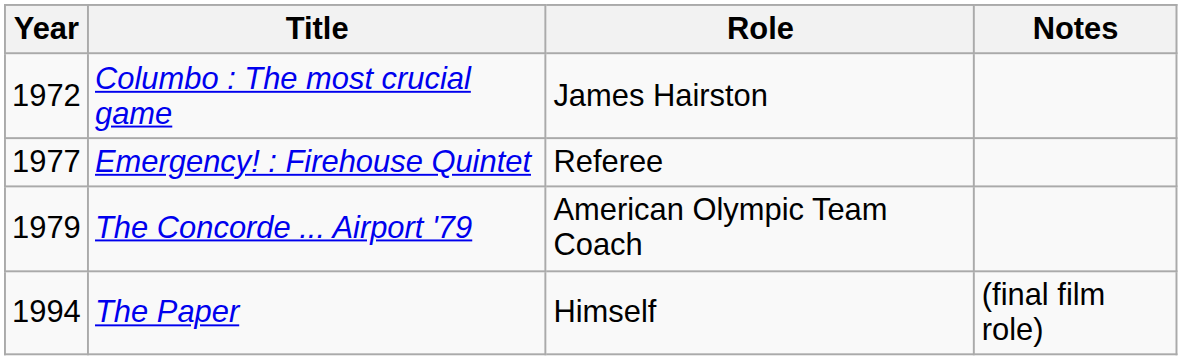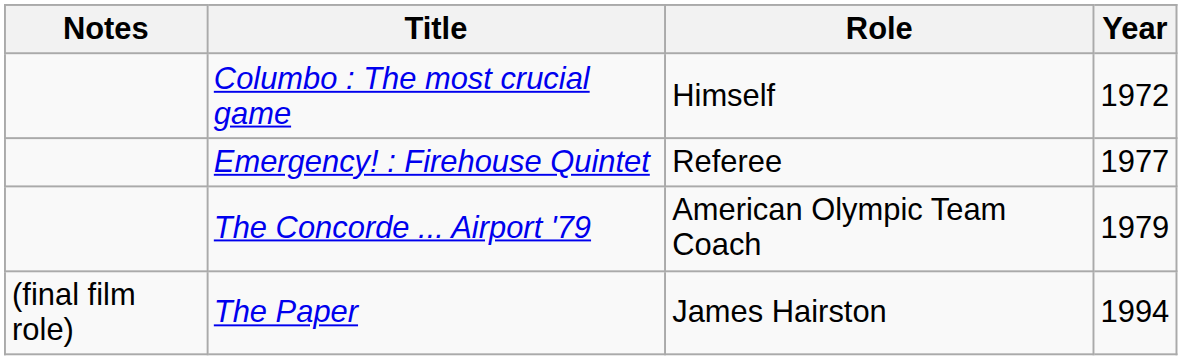columns swapped: Year <-> Notes
Columbo : The most crucial game | Role: James Hairston -> Himself
The Paper | Role: Himself -> James Hairston
